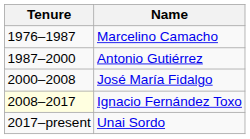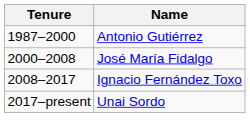- row: 1976–1987 | Marcelino Camacho
Ignacio Fernández Toxo | Tenure: lightyellow background -> no background
